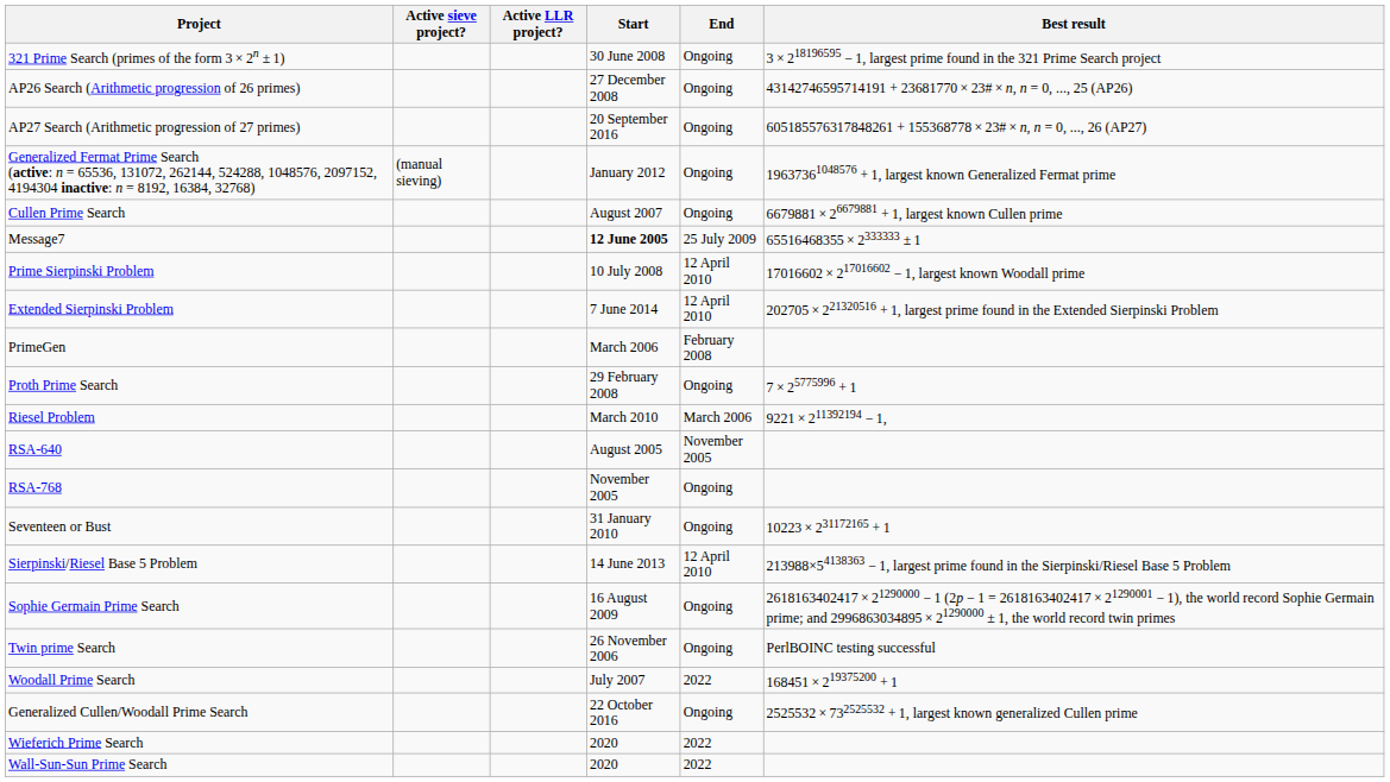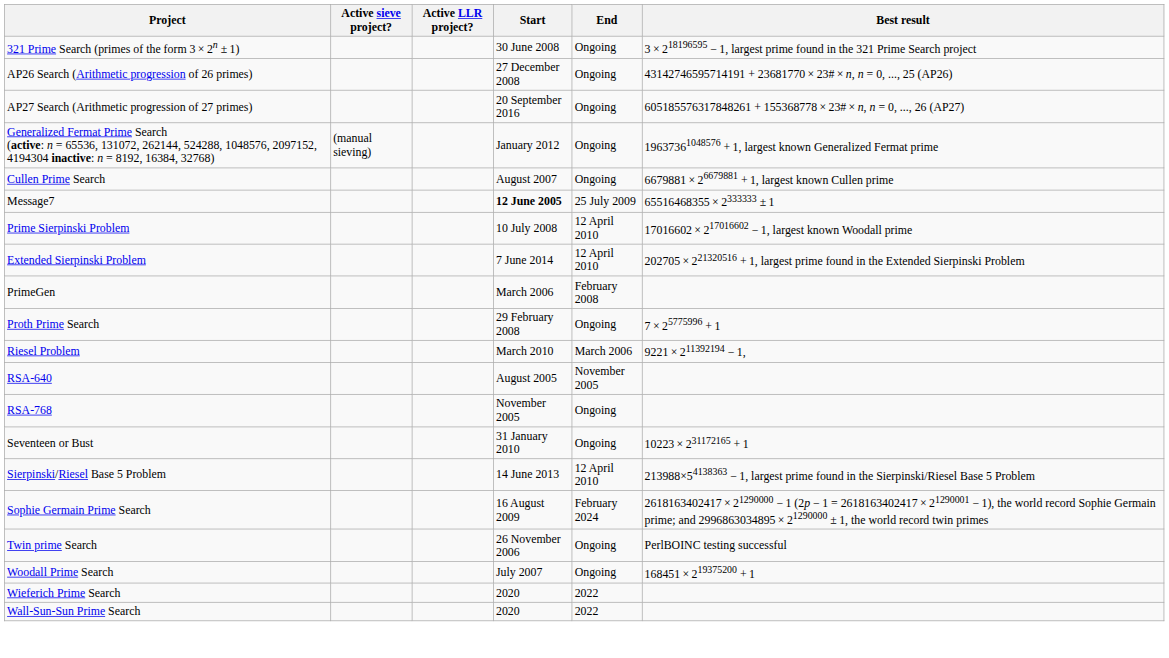Sophie Germain Prime Search | End: Ongoing -> February 2024
Woodall Prime Search | End: 2022 -> Ongoing
- row: Generalized Cullen/Woodall Prime Search | 22 October 2016 | Ongoing | 2525532 × 732525532 + 1, largest known generalized Cullen prime
